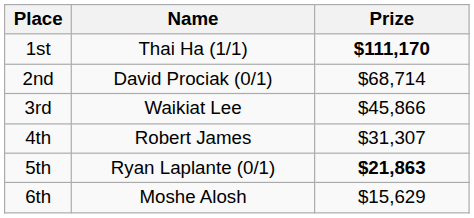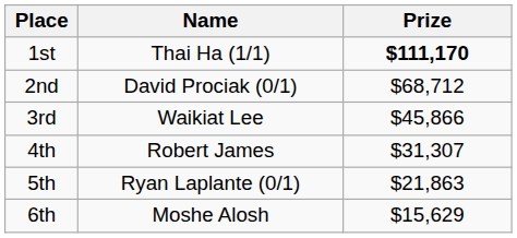2nd | Prize: $68,714 -> $68,712
5th | Prize: bold -> normal
